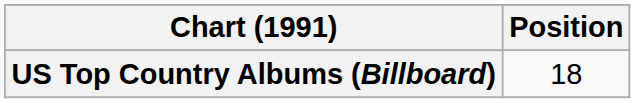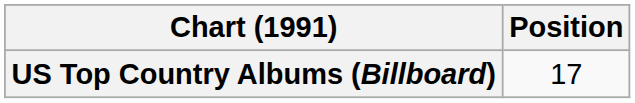US Top Country Albums (Billboard) | Position: 18 -> 17
